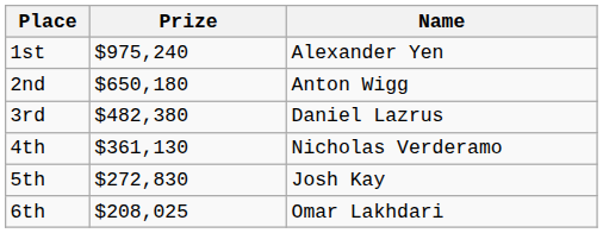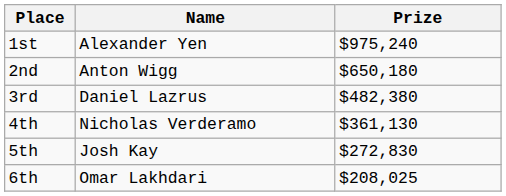columns swapped: Name <-> Prize
